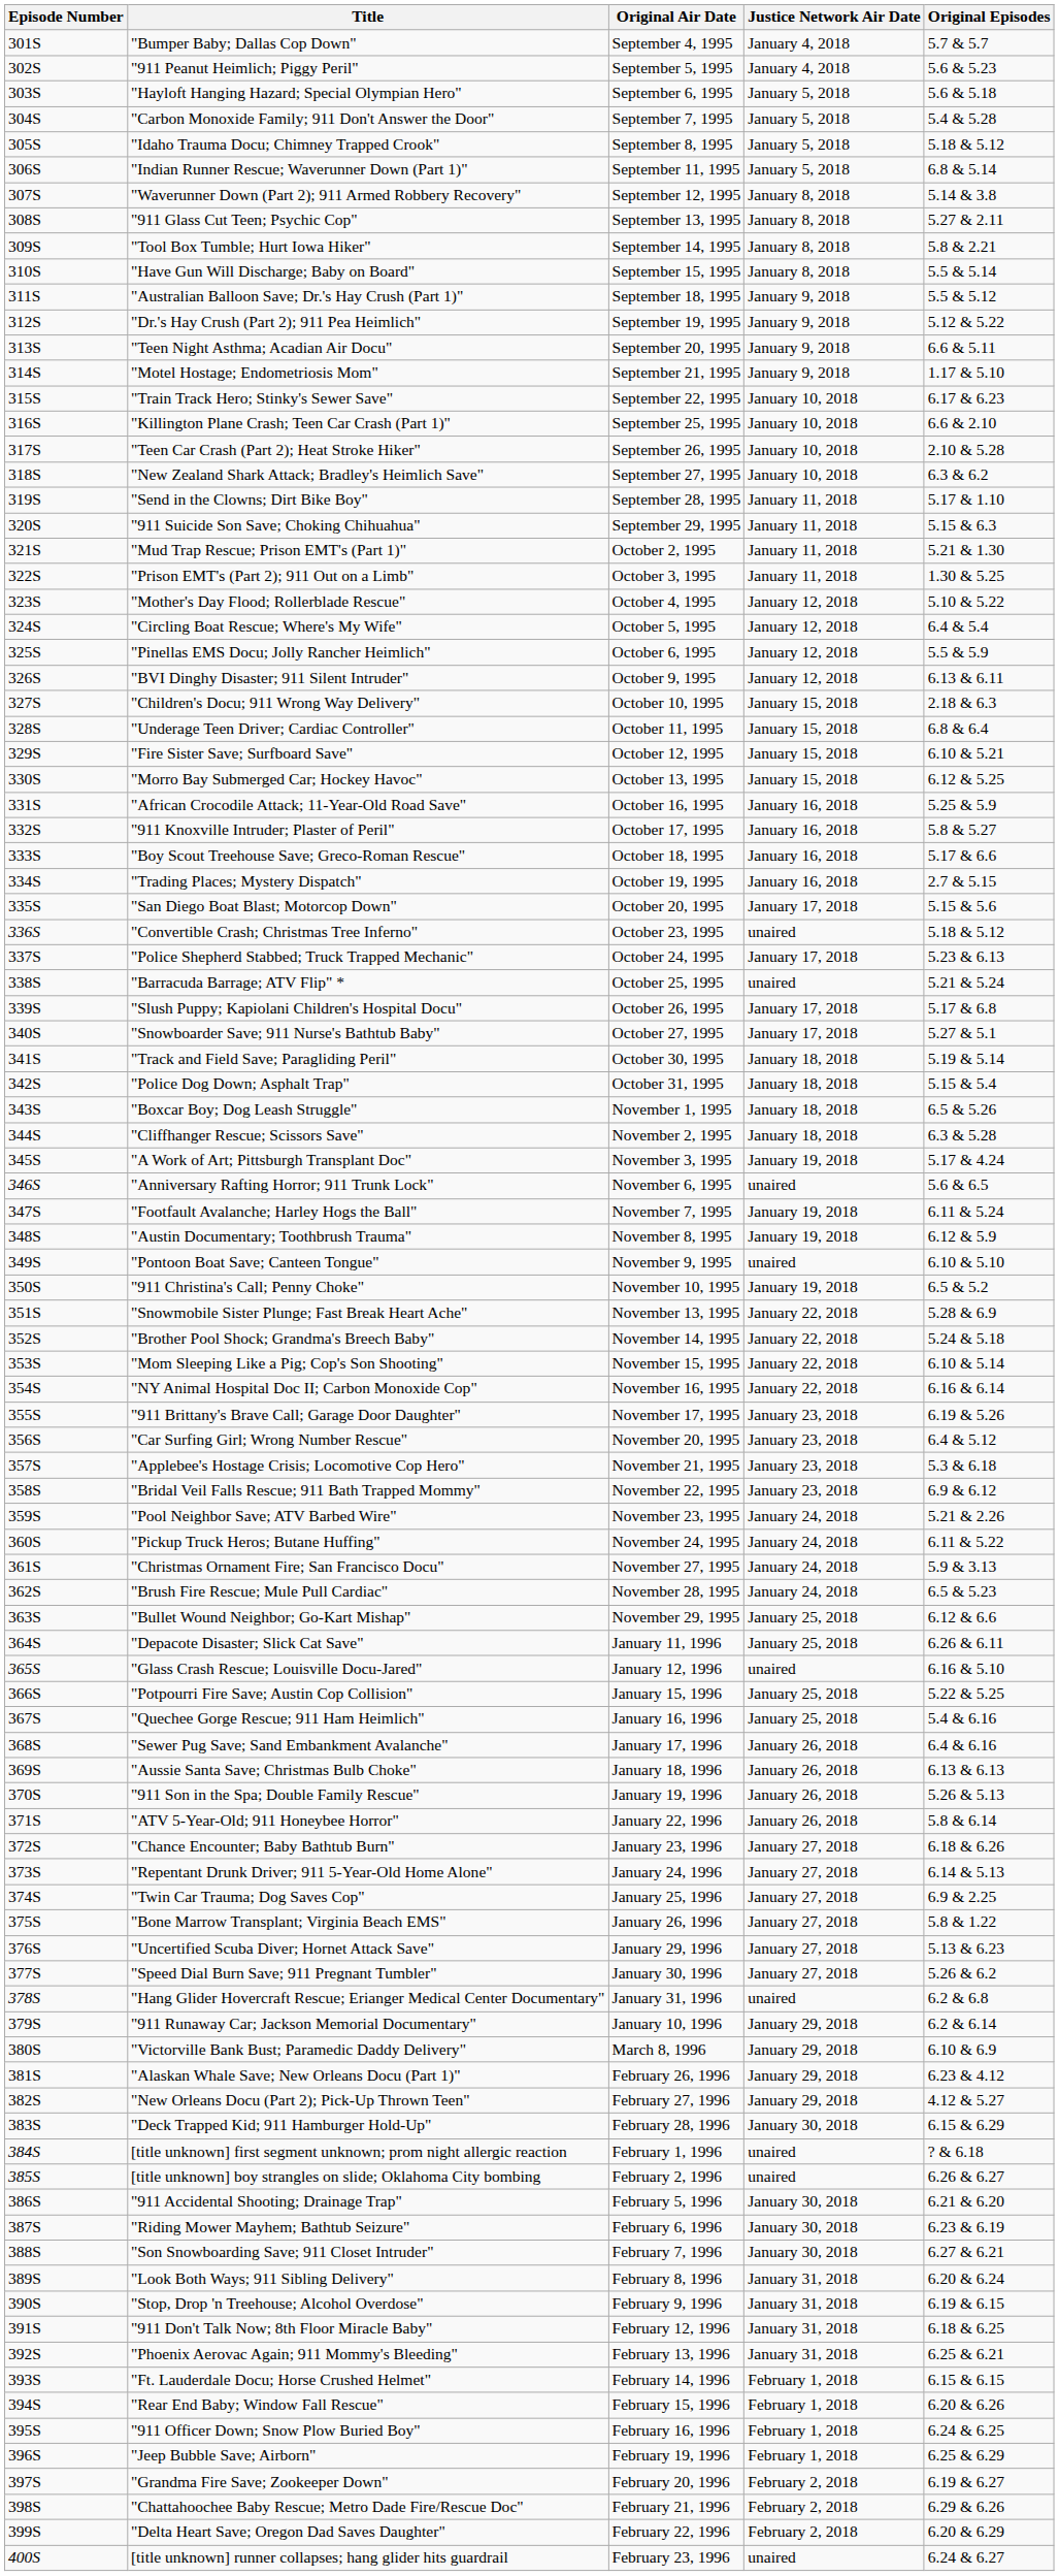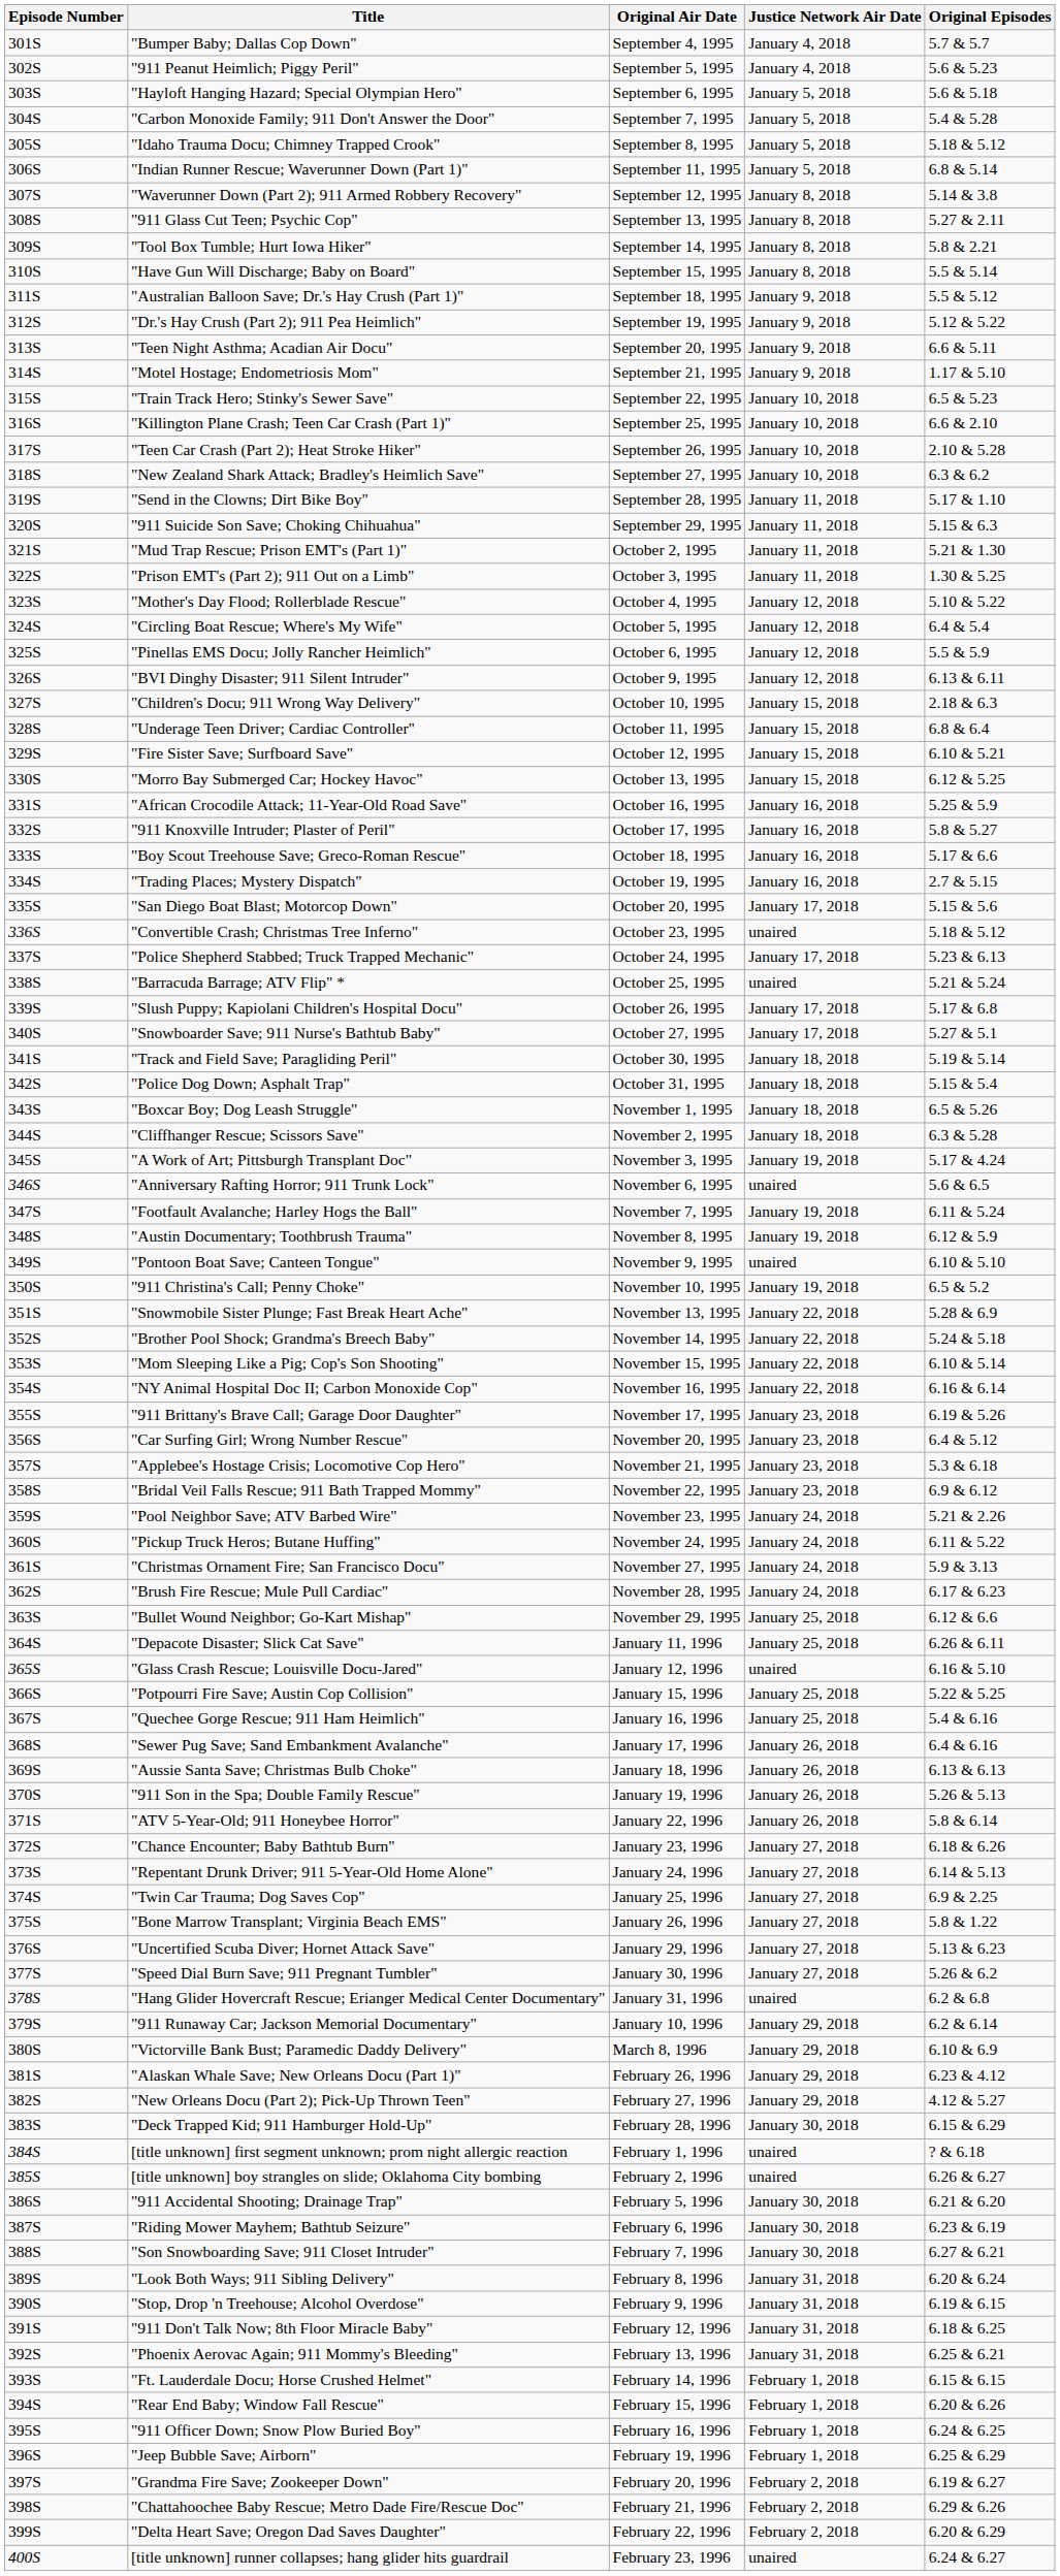"Train Track Hero; Stinky's Sewer Save" | Original Episodes: 6.17 & 6.23 -> 6.5 & 5.23
"Brush Fire Rescue; Mule Pull Cardiac" | Original Episodes: 6.5 & 5.23 -> 6.17 & 6.23
